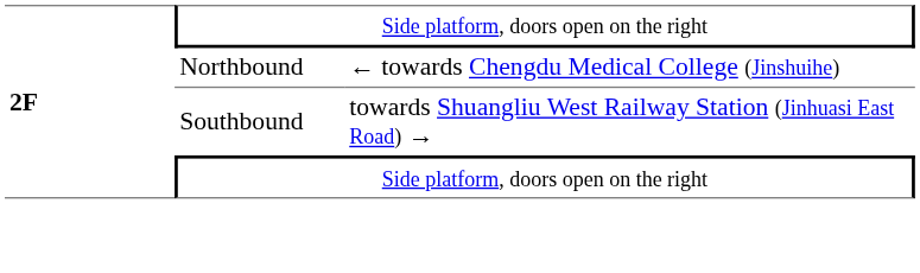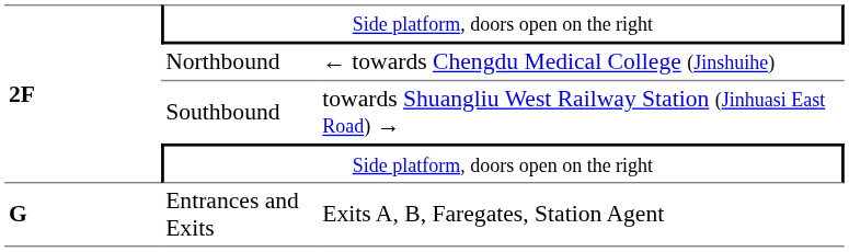+ row: G | Entrances and Exits | Exits A, B, Faregates, Station Agent
